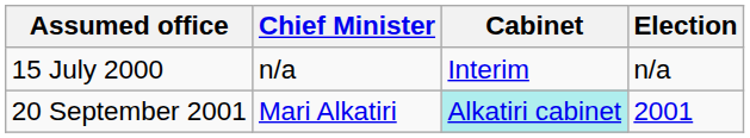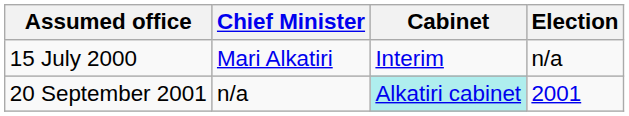15 July 2000 | Chief Minister: n/a -> Mari Alkatiri
20 September 2001 | Chief Minister: Mari Alkatiri -> n/a
